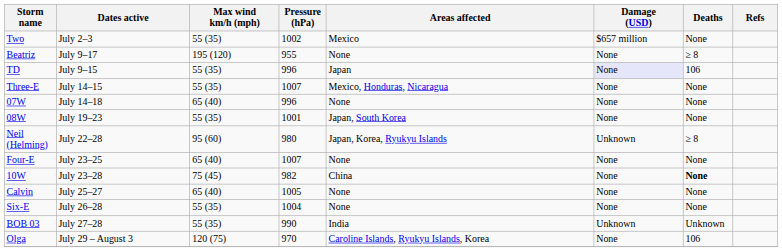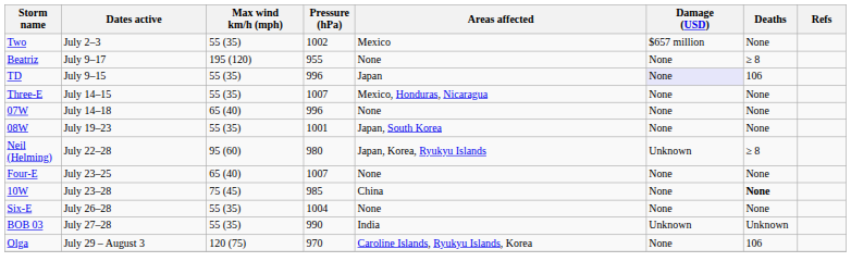10W | Pressure (hPa): 982 -> 985
- row: Calvin | July 25–27 | 65 (40) | 1005 | None | None | None
